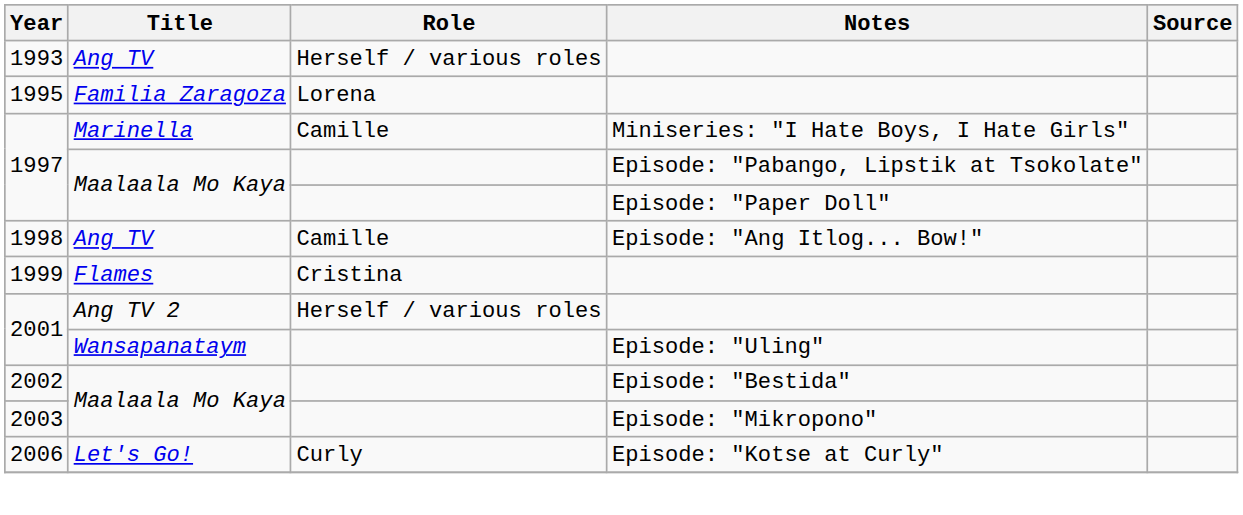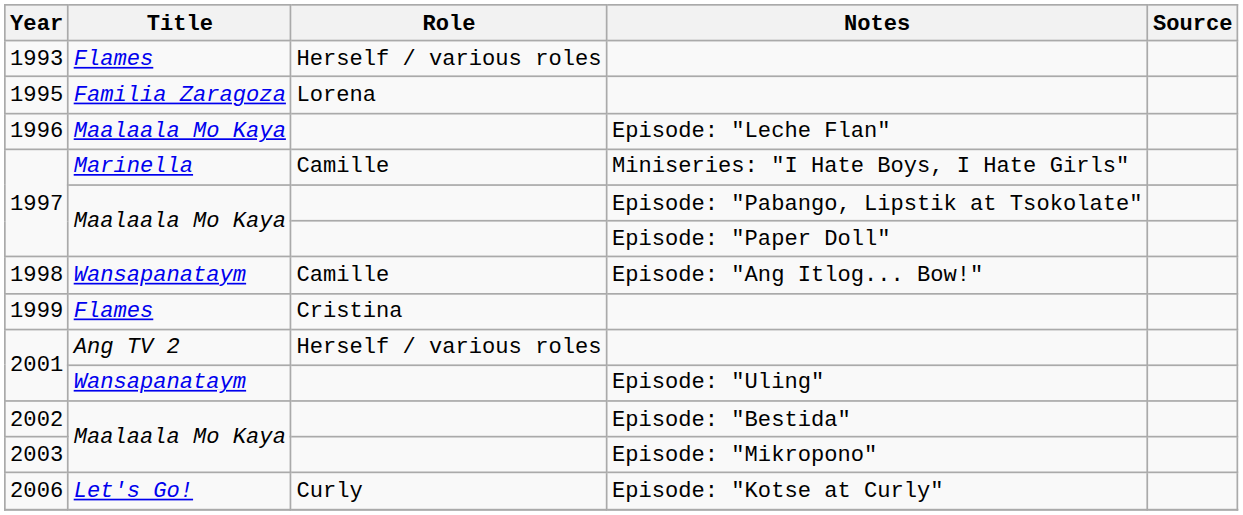1993 | Title: Ang TV -> Flames
+ row: 1996 | Maalaala Mo Kaya | Episode: "Leche Flan"
1998 | Title: Ang TV -> Wansapanataym
